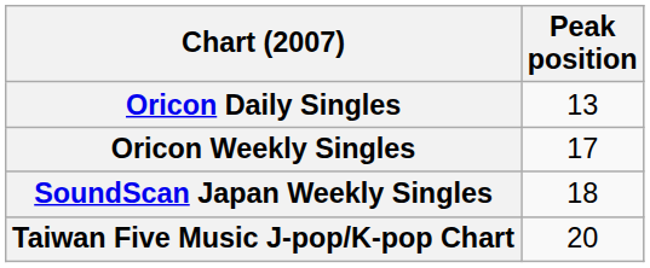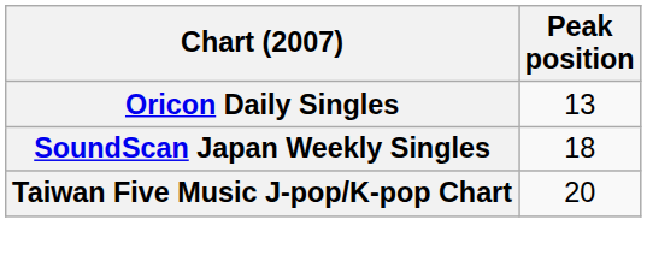- row: Oricon Weekly Singles | 17
